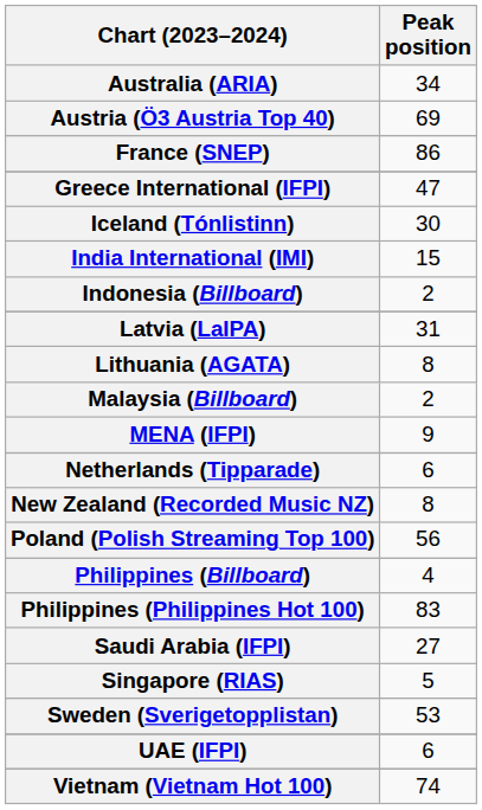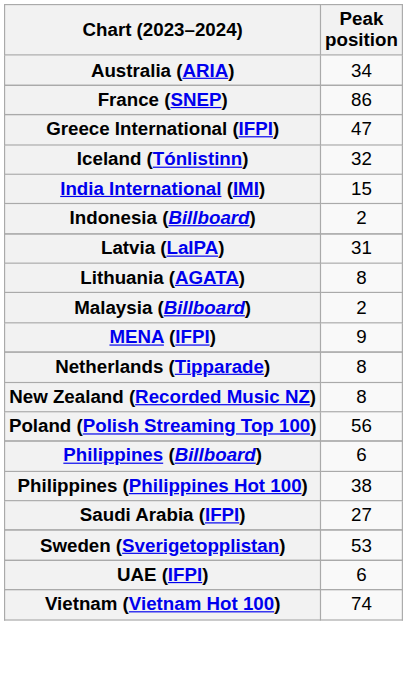- row: Austria (Ö3 Austria Top 40) | 69
Iceland (Tónlistinn) | Peak position: 30 -> 32
Netherlands (Tipparade) | Peak position: 6 -> 8
Philippines (Billboard) | Peak position: 4 -> 6
Philippines (Philippines Hot 100) | Peak position: 83 -> 38
- row: Singapore (RIAS) | 5
